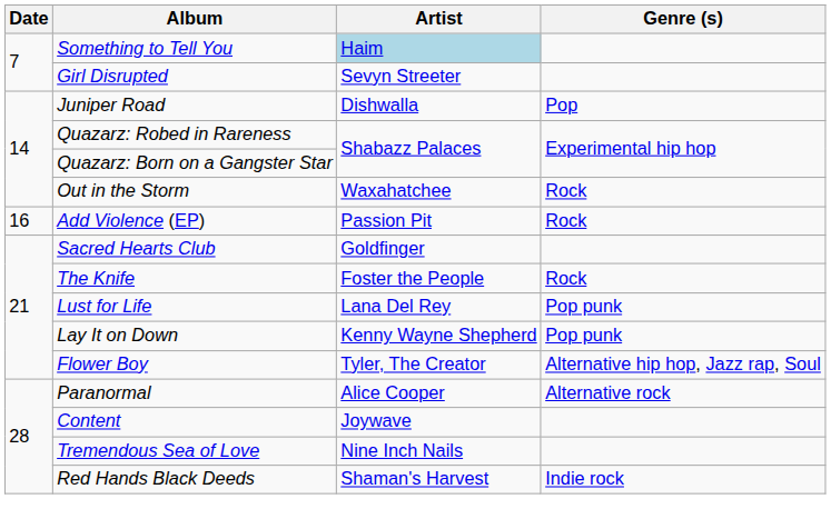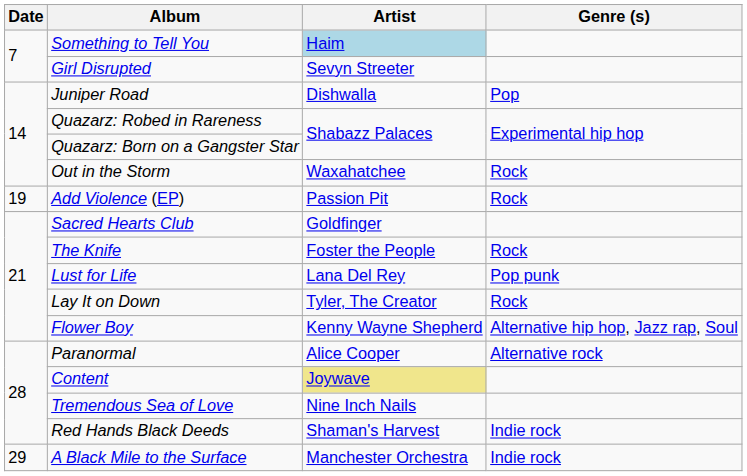Add Violence (EP) | Date: 16 -> 19
Lay It on Down | Artist: Kenny Wayne Shepherd -> Tyler, The Creator
Lay It on Down | Genre (s): Pop punk -> Rock
Flower Boy | Artist: Tyler, The Creator -> Kenny Wayne Shepherd
Content | Artist: no background -> khaki background
+ row: 29 | A Black Mile to the Surface | Manchester Orchestra | Indie rock
